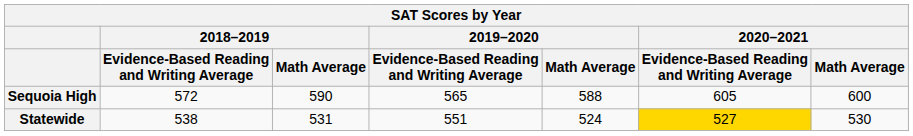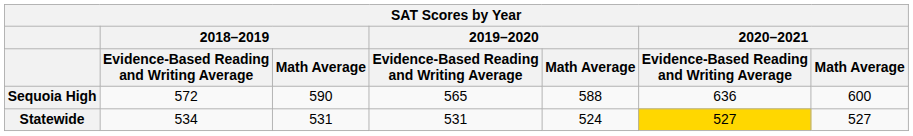Sequoia High | 2020–2021 / Evidence-Based Reading and Writing Average: 605 -> 636
Statewide | 2018–2019 / Evidence-Based Reading and Writing Average: 538 -> 534
Statewide | 2019–2020 / Evidence-Based Reading and Writing Average: 551 -> 531
Statewide | 2020–2021 / Math Average: 530 -> 527
